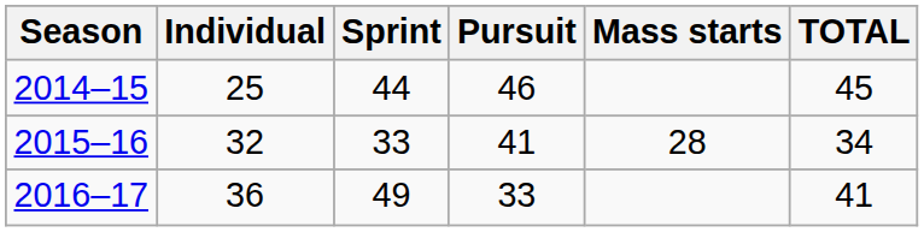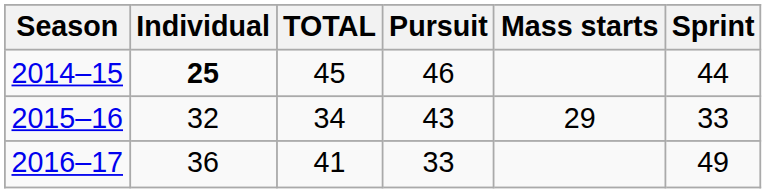columns swapped: Sprint <-> TOTAL
2014–15 | Individual: normal -> bold
2015–16 | Pursuit: 41 -> 43
2015–16 | Mass starts: 28 -> 29
